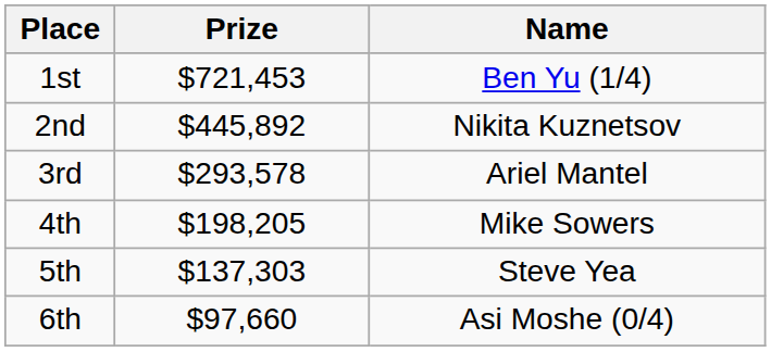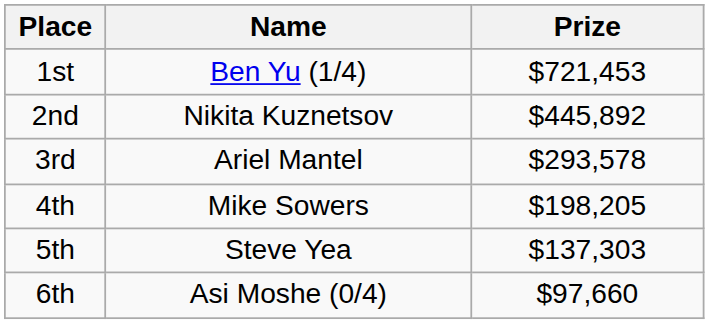columns swapped: Name <-> Prize
